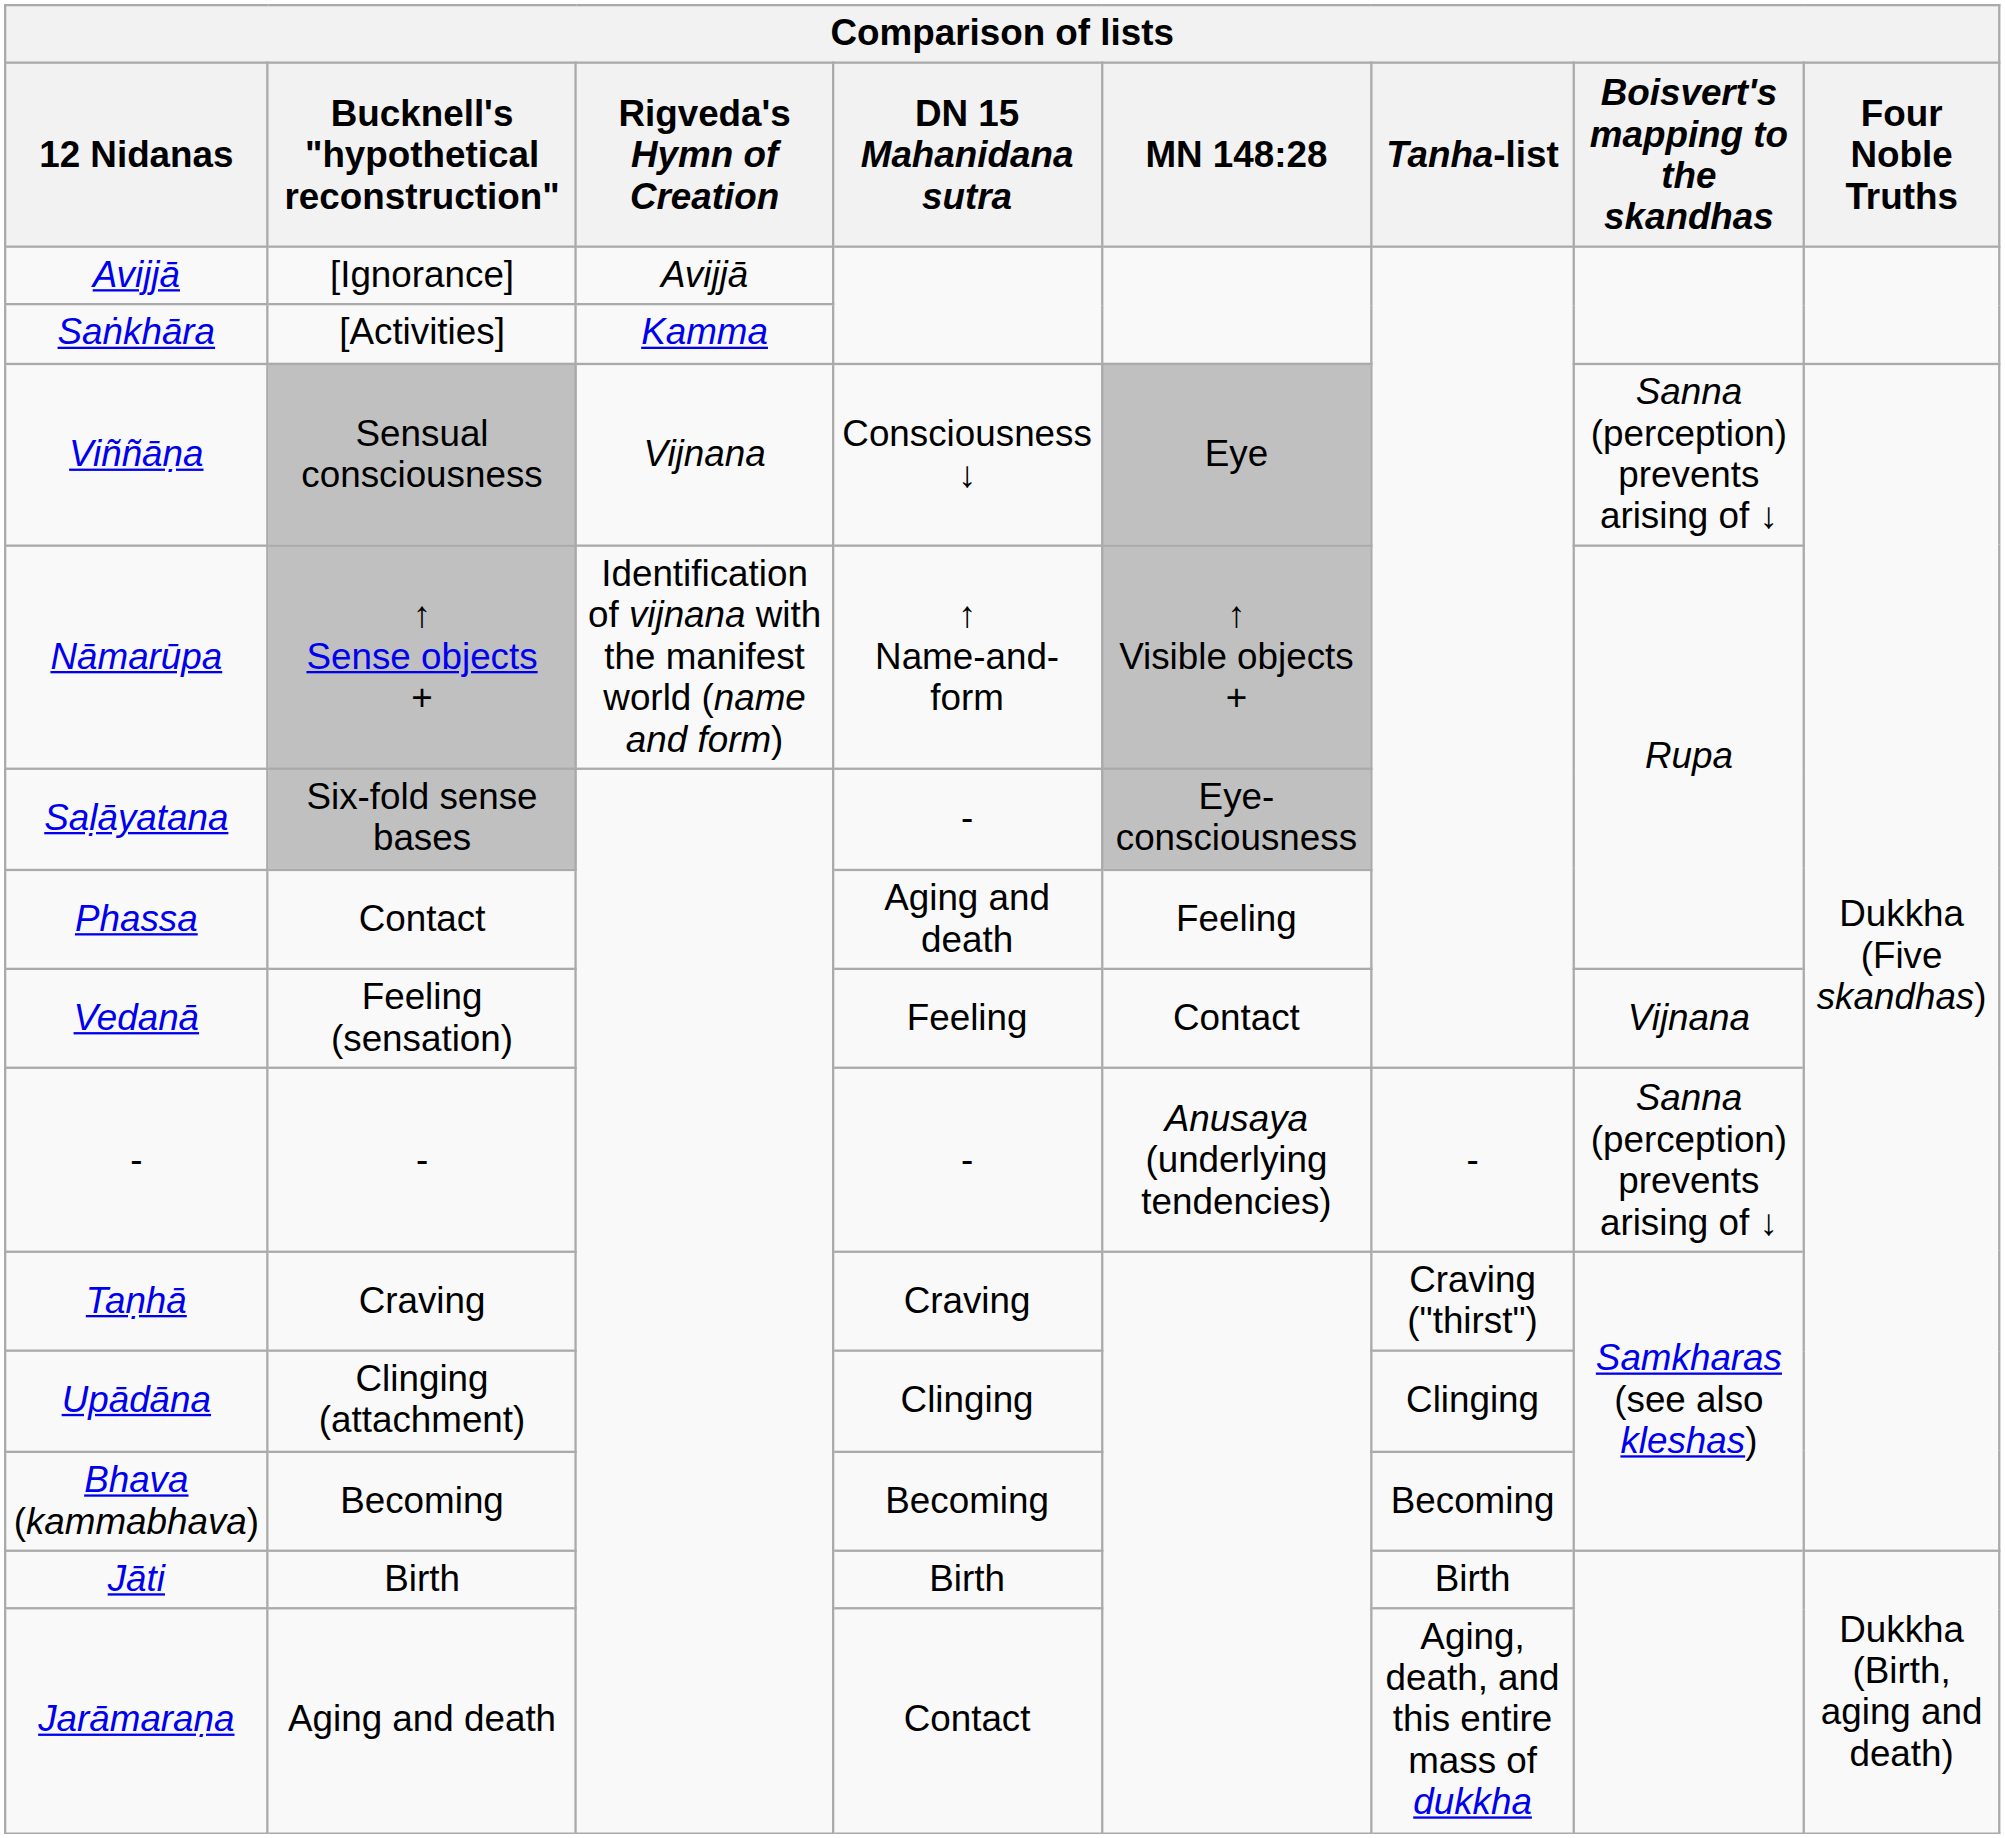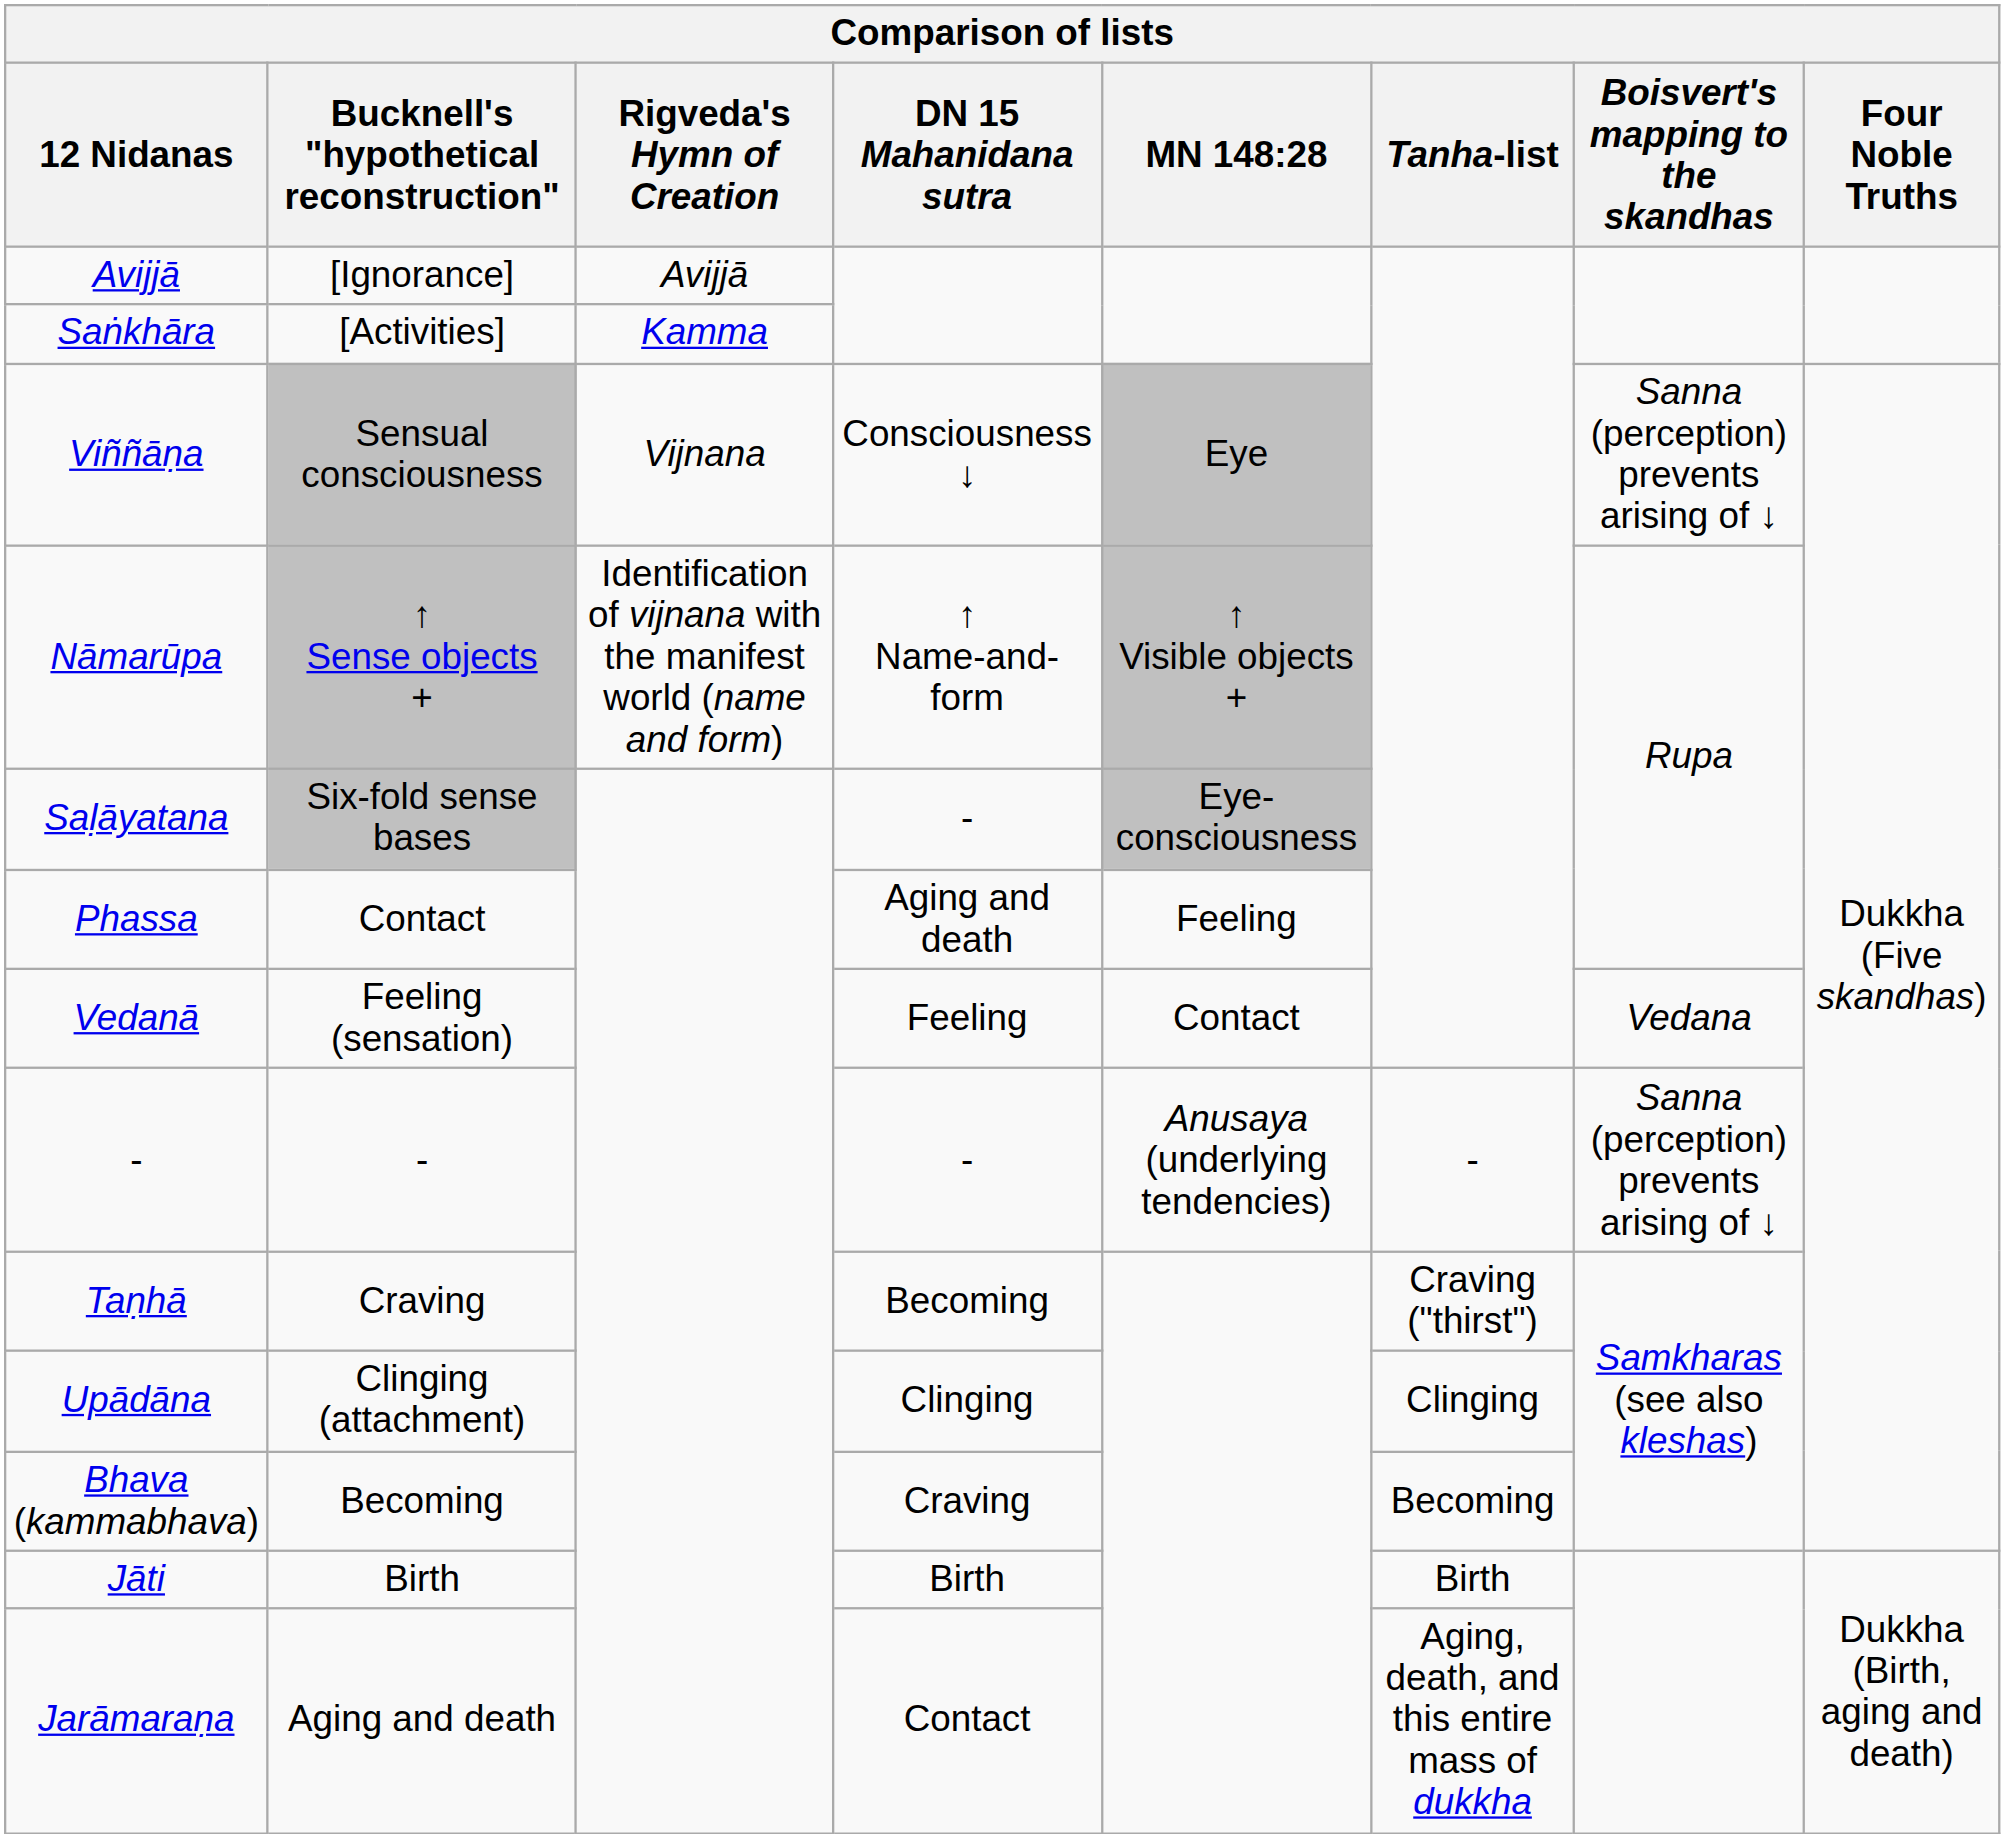Vedanā | Boisvert's mapping to the skandhas: Vijnana -> Vedana
Taṇhā | DN 15 Mahanidana sutra: Craving -> Becoming
Bhava (kammabhava) | DN 15 Mahanidana sutra: Becoming -> Craving
